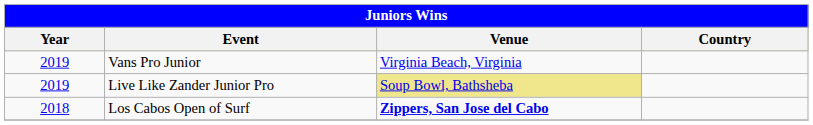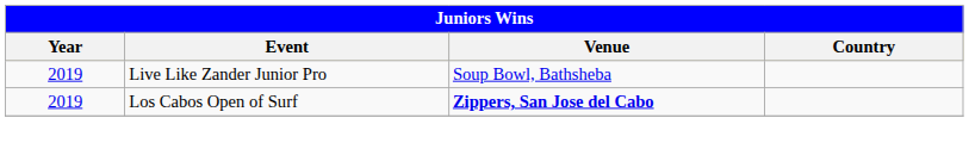- row: 2019 | Vans Pro Junior | Virginia Beach, Virginia
Live Like Zander Junior Pro | Venue: khaki background -> no background
Los Cabos Open of Surf | Year: 2018 -> 2019
